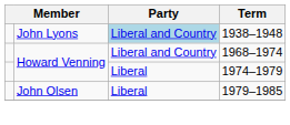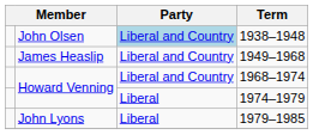1938–1948 | column 2: John Lyons -> John Olsen
+ row: James Heaslip | Liberal and Country | 1949–1968
1979–1985 | column 2: John Olsen -> John Lyons
